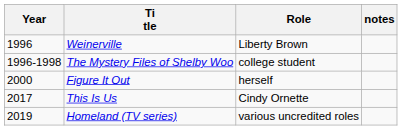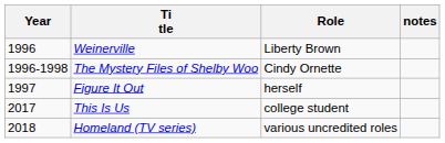The Mystery Files of Shelby Woo | Role: college student -> Cindy Ornette
Figure It Out | Year: 2000 -> 1997
This Is Us | Role: Cindy Ornette -> college student
Homeland (TV series) | Year: 2019 -> 2018
